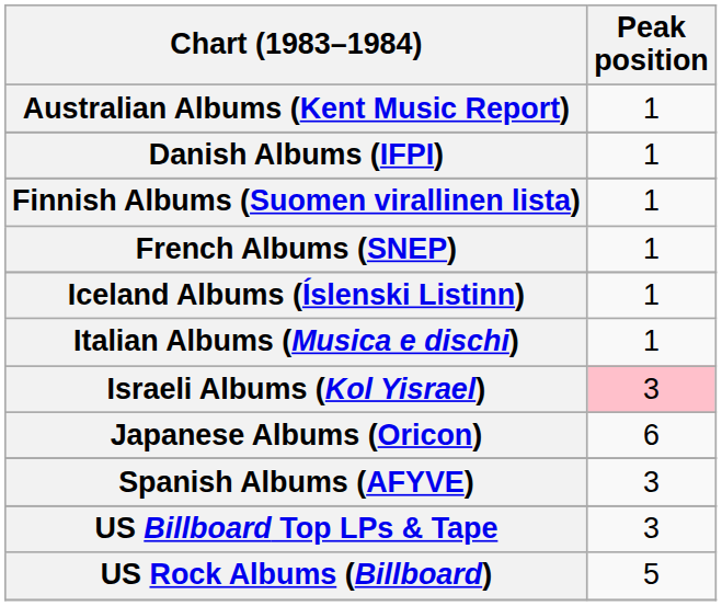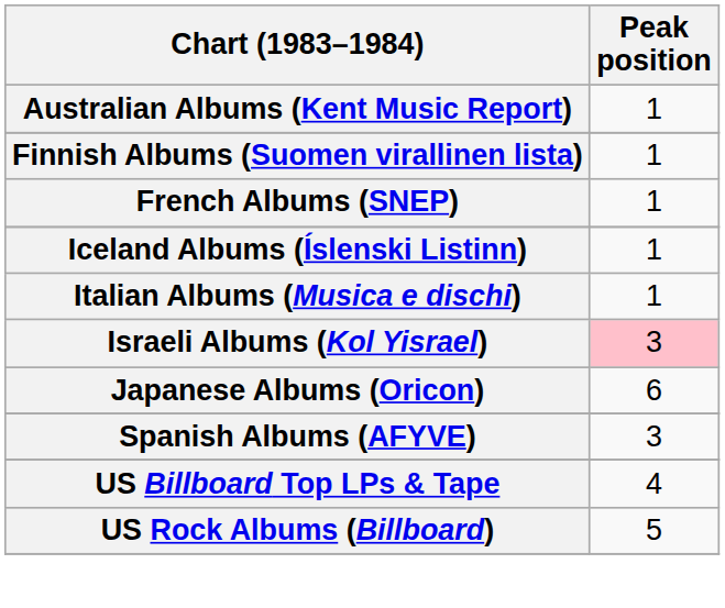- row: Danish Albums (IFPI) | 1
US Billboard Top LPs & Tape | Peak position: 3 -> 4
